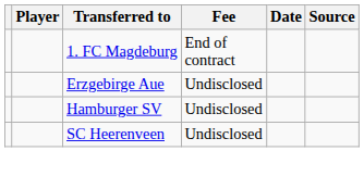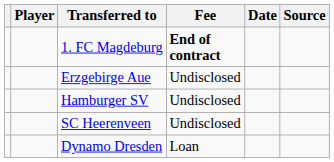1. FC Magdeburg | Fee: normal -> bold
+ row: Dynamo Dresden | Loan
